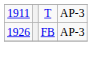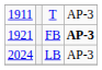FB | column 1: 1926 -> 1921
FB | column 4: normal -> bold
+ row: 2024 | LB | AP-3
